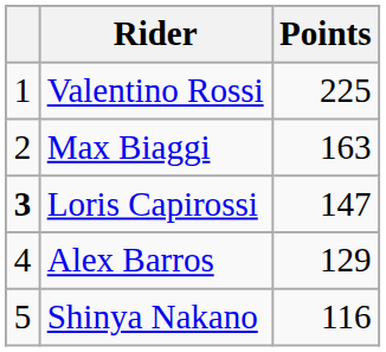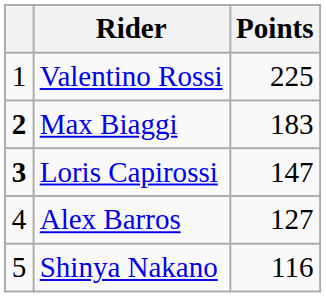Max Biaggi | column 1: normal -> bold
Max Biaggi | Points: 163 -> 183
Alex Barros | Points: 129 -> 127
